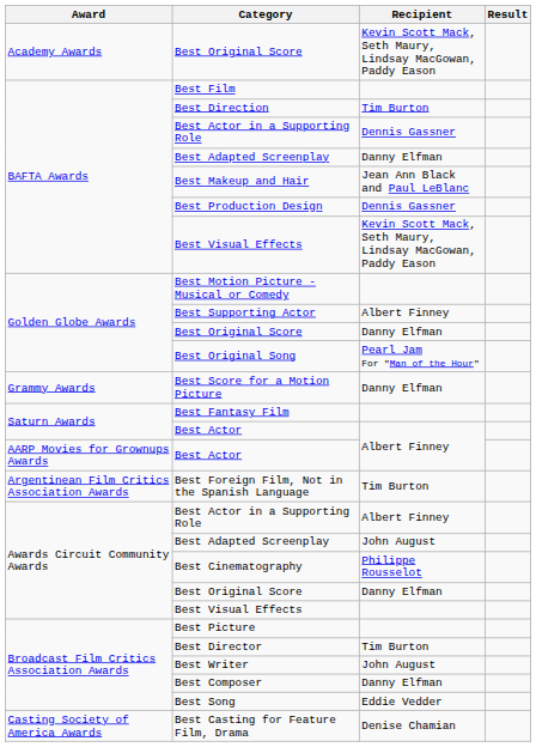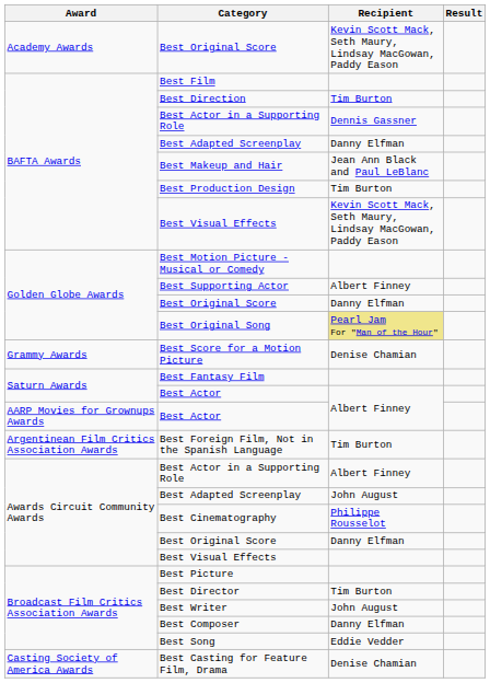Best Production Design | Recipient: Dennis Gassner -> Tim Burton
Best Original Song | Recipient: no background -> khaki background
Best Score for a Motion Picture | Recipient: Danny Elfman -> Denise Chamian
